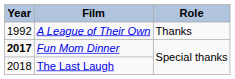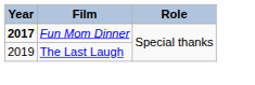- row: 1992 | A League of Their Own | Thanks
The Last Laugh | Year: 2018 -> 2019
